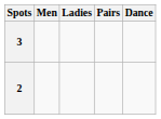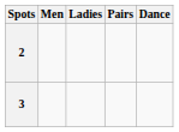rows swapped: 3 <-> 2
